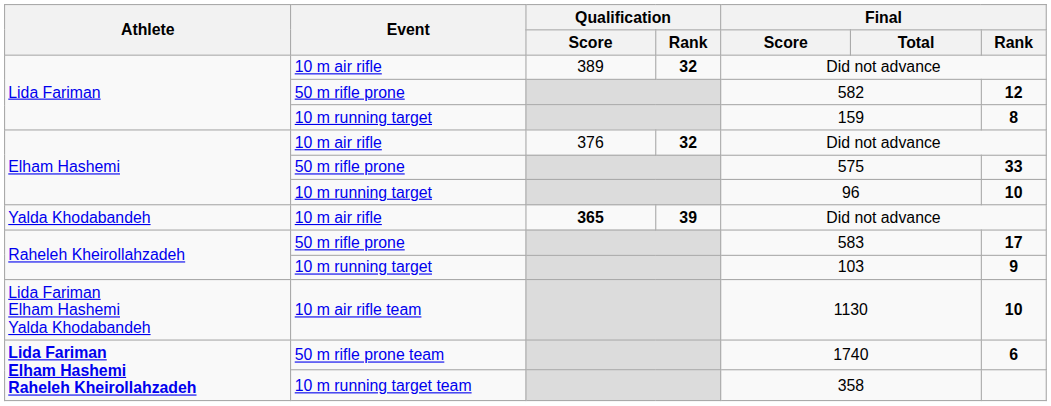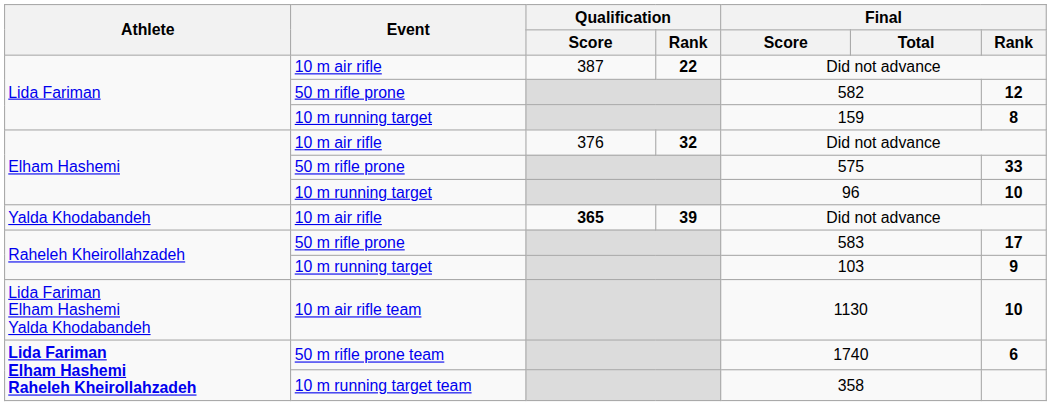Lida Fariman / 10 m air rifle | Qualification / Score: 389 -> 387
Lida Fariman / 10 m air rifle | Qualification / Rank: 32 -> 22
